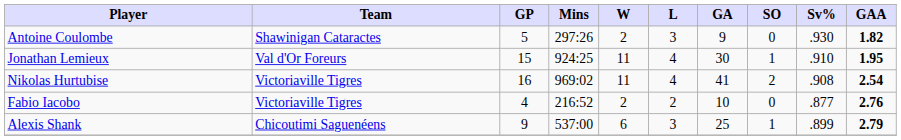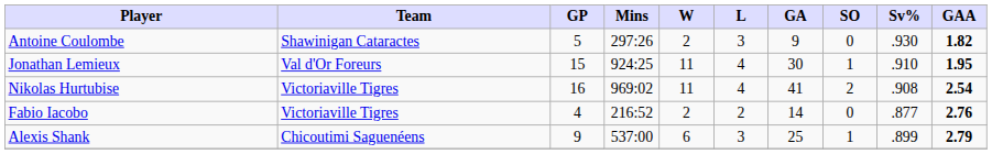Fabio Iacobo | GA: 10 -> 14
